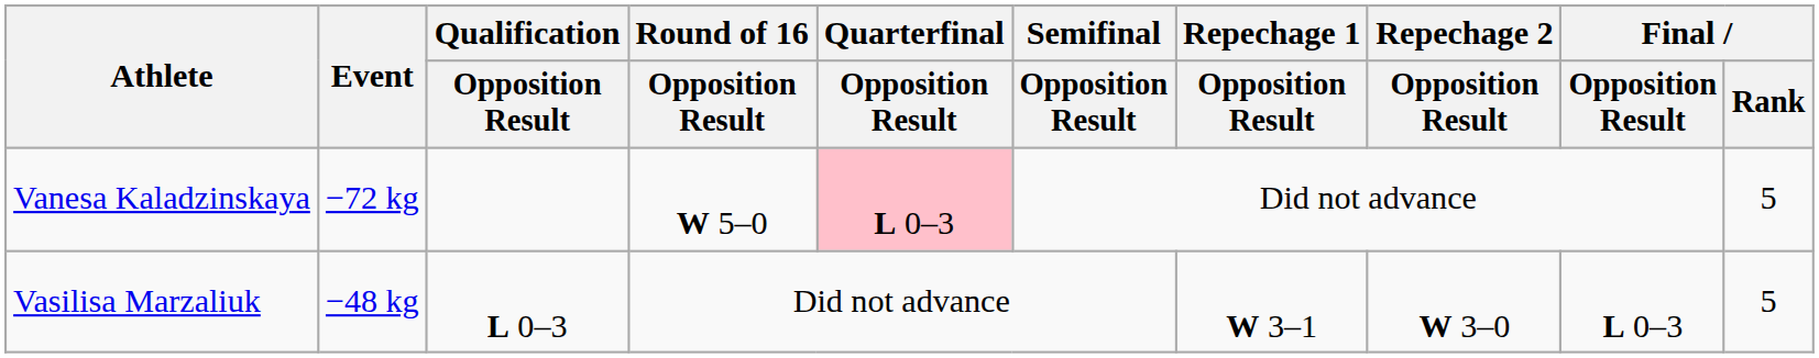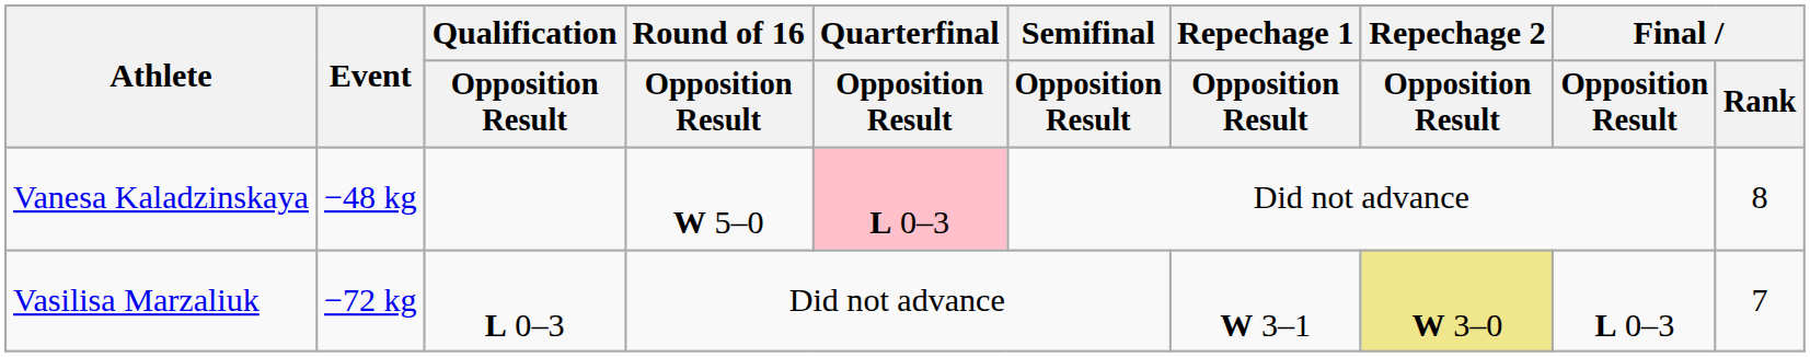Vanesa Kaladzinskaya | Event: −72 kg -> −48 kg
Vanesa Kaladzinskaya | Final / Rank: 5 -> 8
Vasilisa Marzaliuk | Event: −48 kg -> −72 kg
Vasilisa Marzaliuk | Repechage 2 / Opposition Result: no background -> khaki background
Vasilisa Marzaliuk | Final / Rank: 5 -> 7
